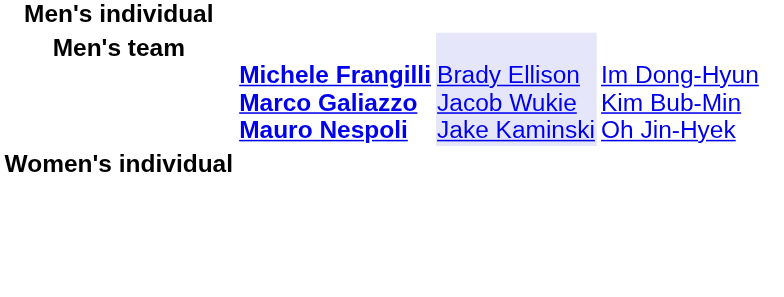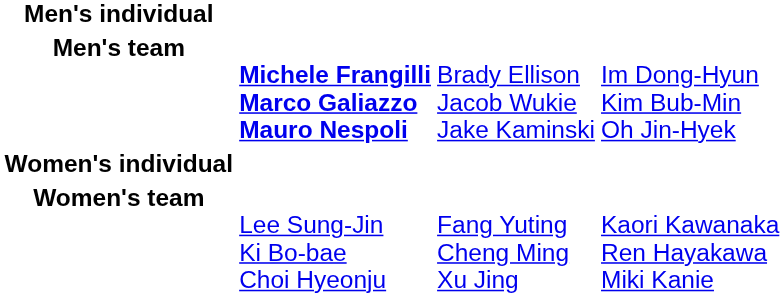Men's team | column 3: lavender background -> no background
+ row: Women's team | Lee Sung-Jin Ki Bo-bae Choi Hyeonju | Fang Yuting Cheng Ming Xu Jing | Kaori Kawanaka Ren Hayakawa Miki Kanie
